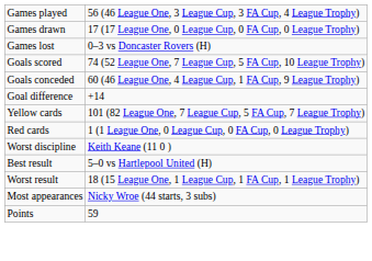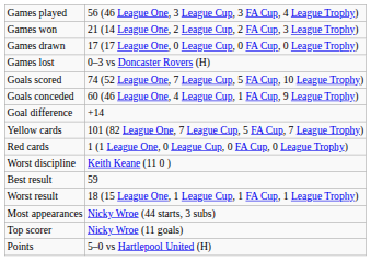+ row: Games won | 21 (14 League One, 2 League Cup, 2 FA Cup, 3 League Trophy)
Best result | column 2: 5–0 vs Hartlepool United (H) -> 59
+ row: Top scorer | Nicky Wroe (11 goals)
Points | column 2: 59 -> 5–0 vs Hartlepool United (H)
